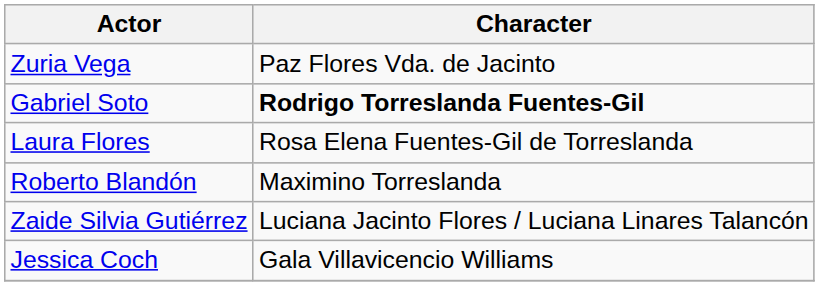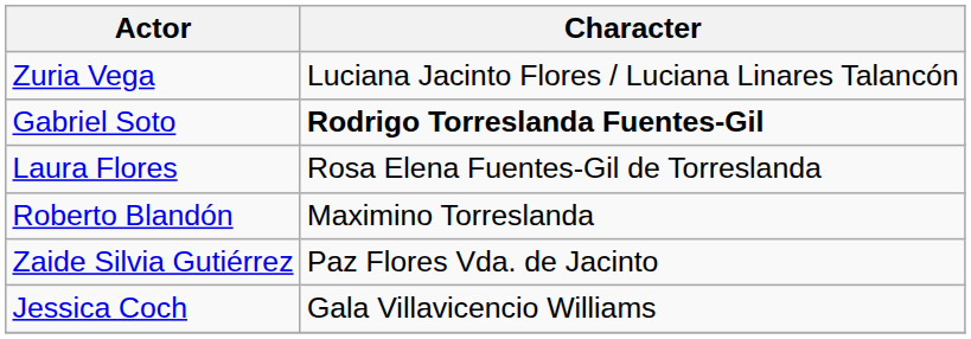Zuria Vega | Character: Paz Flores Vda. de Jacinto -> Luciana Jacinto Flores / Luciana Linares Talancón
Zaide Silvia Gutiérrez | Character: Luciana Jacinto Flores / Luciana Linares Talancón -> Paz Flores Vda. de Jacinto
